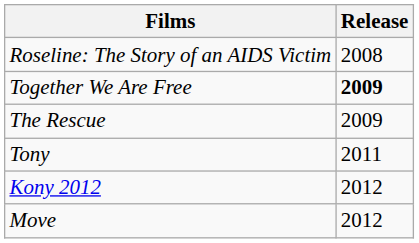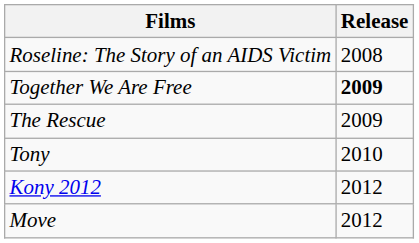Tony | Release: 2011 -> 2010
